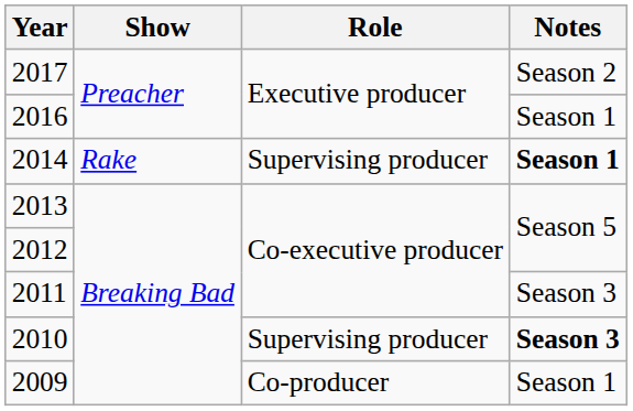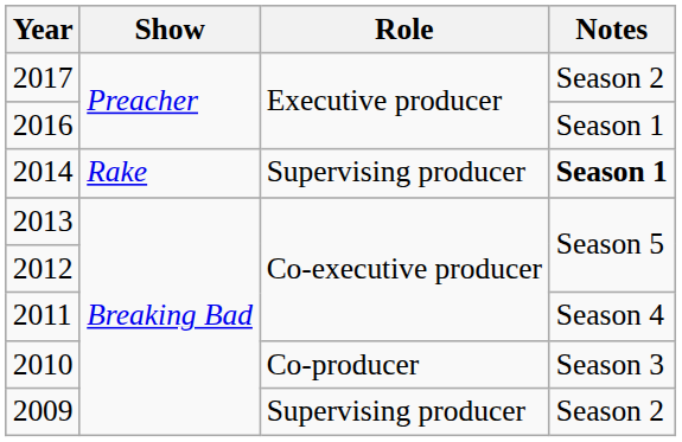2011 | Notes: Season 3 -> Season 4
2010 | Role: Supervising producer -> Co-producer
2010 | Notes: bold -> normal
2009 | Role: Co-producer -> Supervising producer
2009 | Notes: Season 1 -> Season 2
